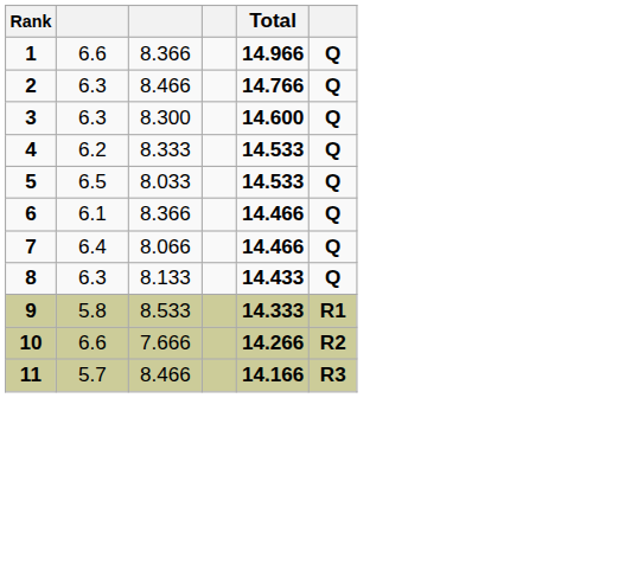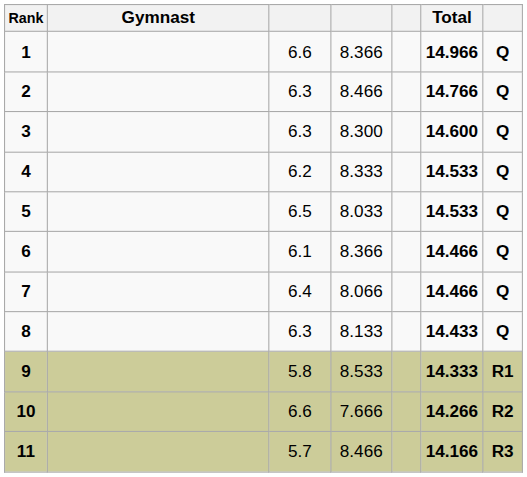+ column: Gymnast
